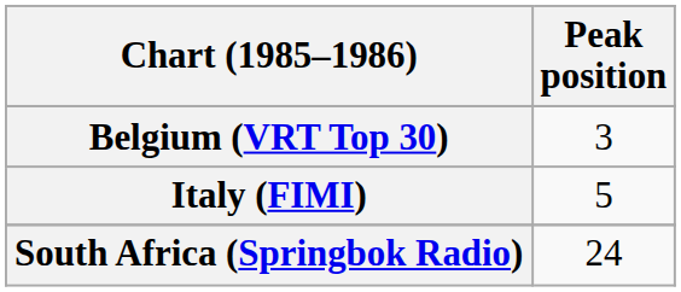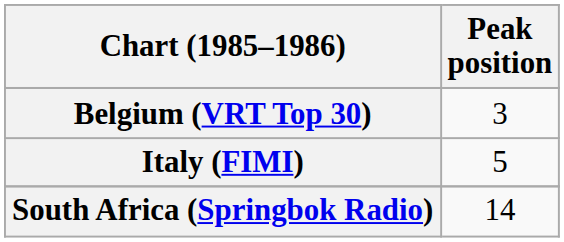South Africa (Springbok Radio) | Peak position: 24 -> 14
